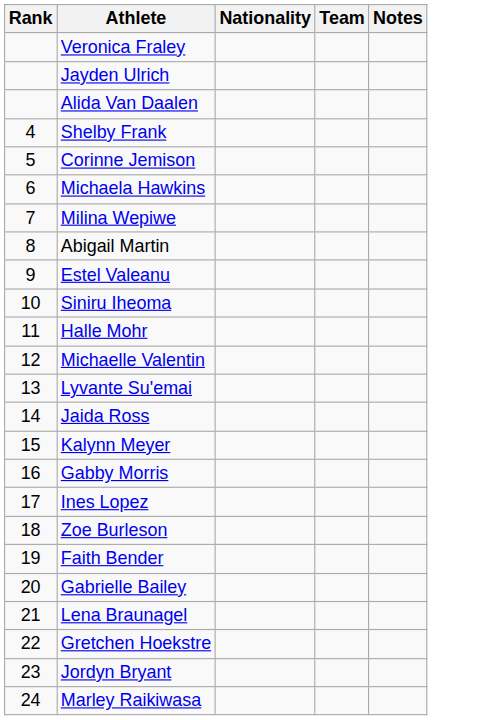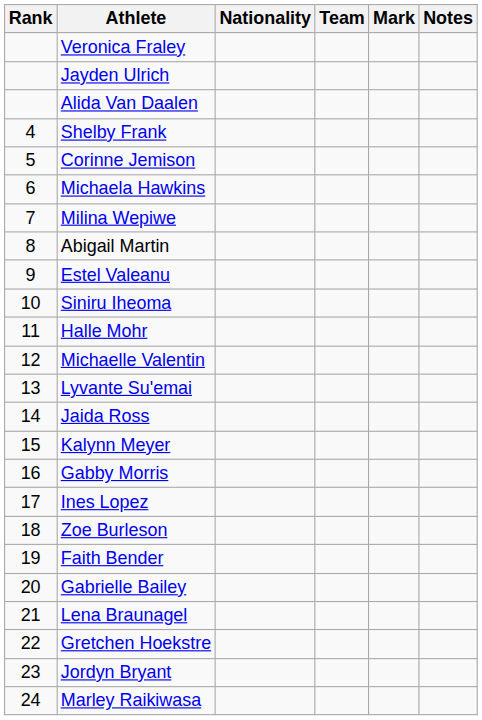+ column: Mark
